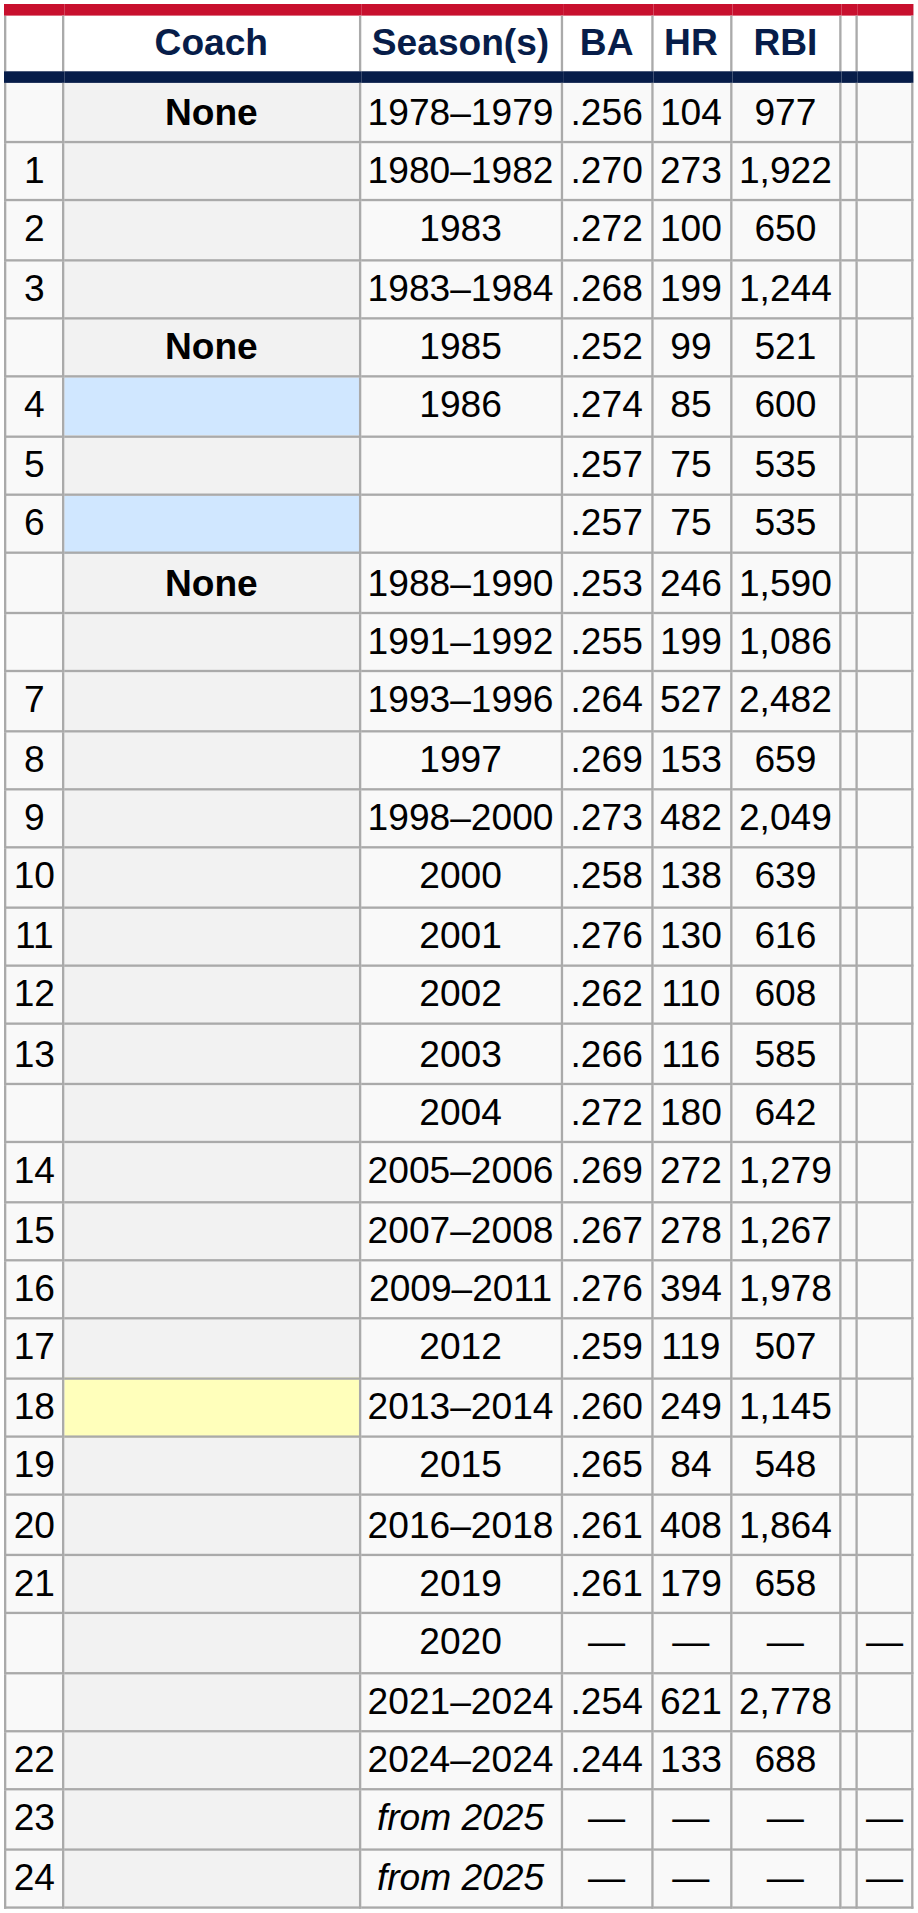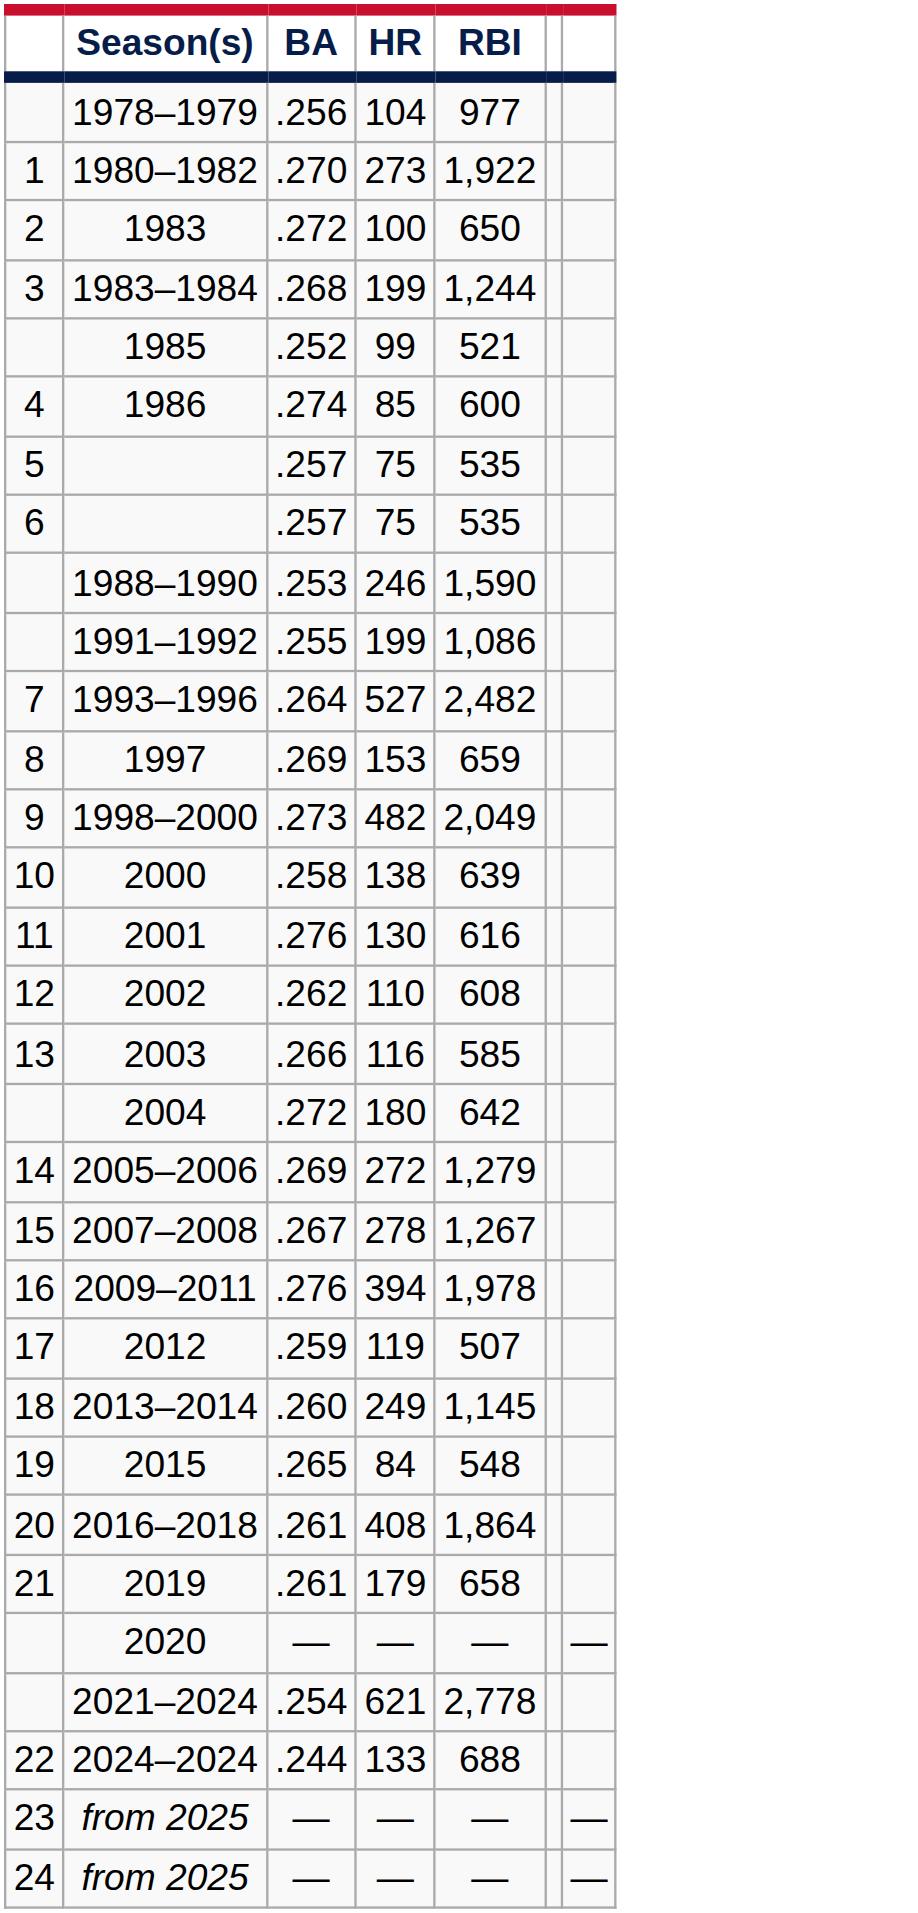- column: Coach | None | None | None
